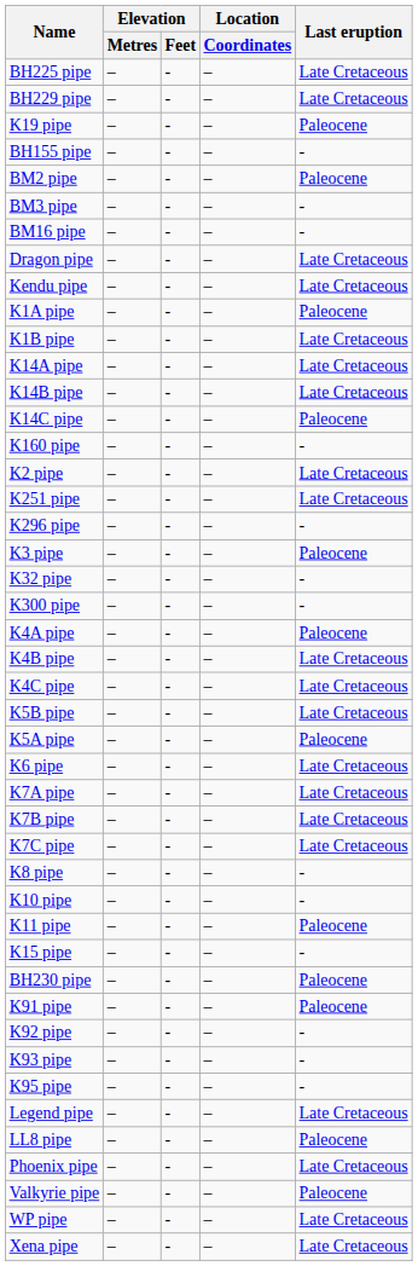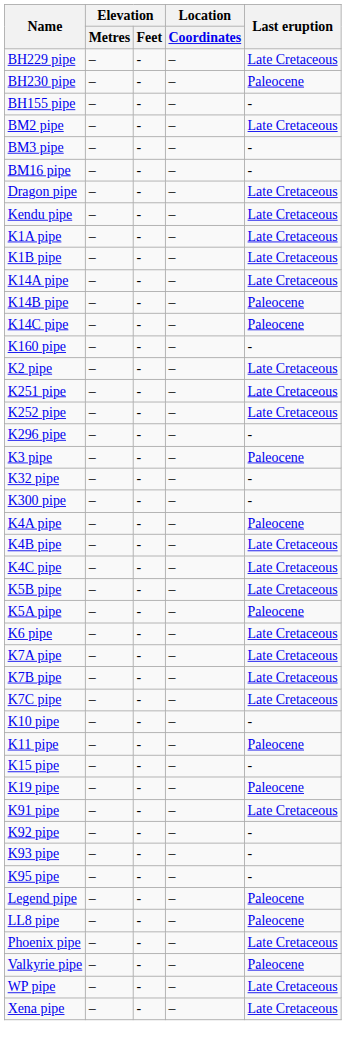- row: BH225 pipe | – | - | – | Late Cretaceous
rows swapped: BH230 pipe <-> K19 pipe
BM2 pipe | Last eruption: Paleocene -> Late Cretaceous
K1A pipe | Last eruption: Paleocene -> Late Cretaceous
K14B pipe | Last eruption: Late Cretaceous -> Paleocene
+ row: K252 pipe | – | - | – | Late Cretaceous
- row: K8 pipe | – | - | – | -
K91 pipe | Last eruption: Paleocene -> Late Cretaceous
Legend pipe | Last eruption: Late Cretaceous -> Paleocene
